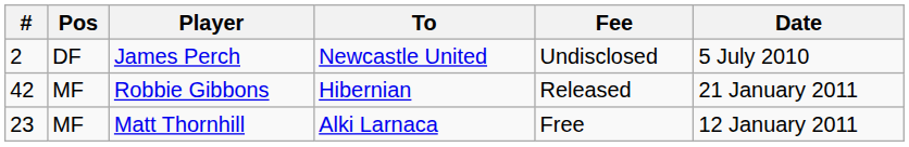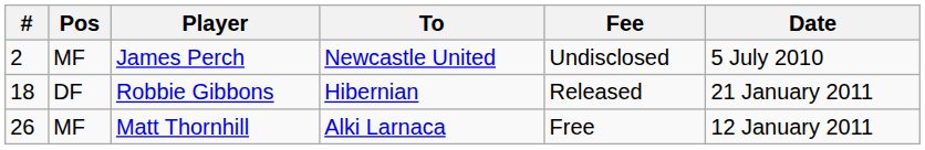James Perch | Pos: DF -> MF
Robbie Gibbons | #: 42 -> 18
Robbie Gibbons | Pos: MF -> DF
Matt Thornhill | #: 23 -> 26
